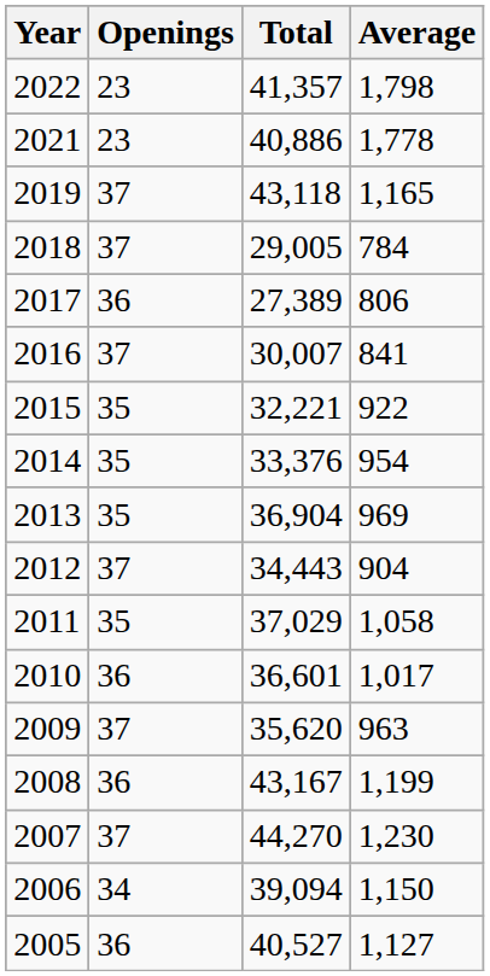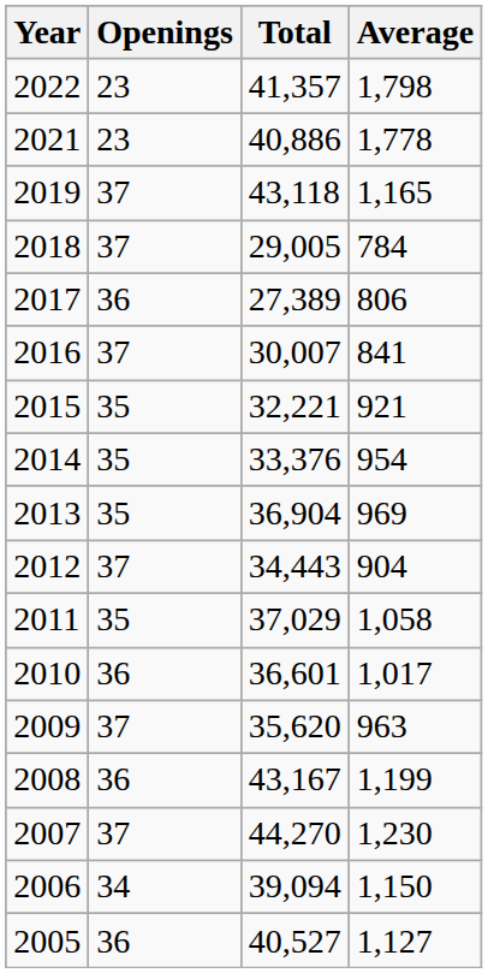2015 | Average: 922 -> 921
